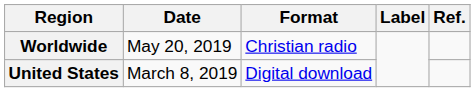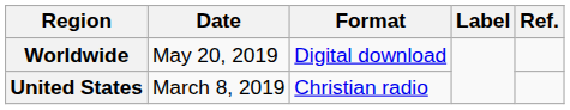Worldwide | Format: Christian radio -> Digital download
United States | Format: Digital download -> Christian radio
